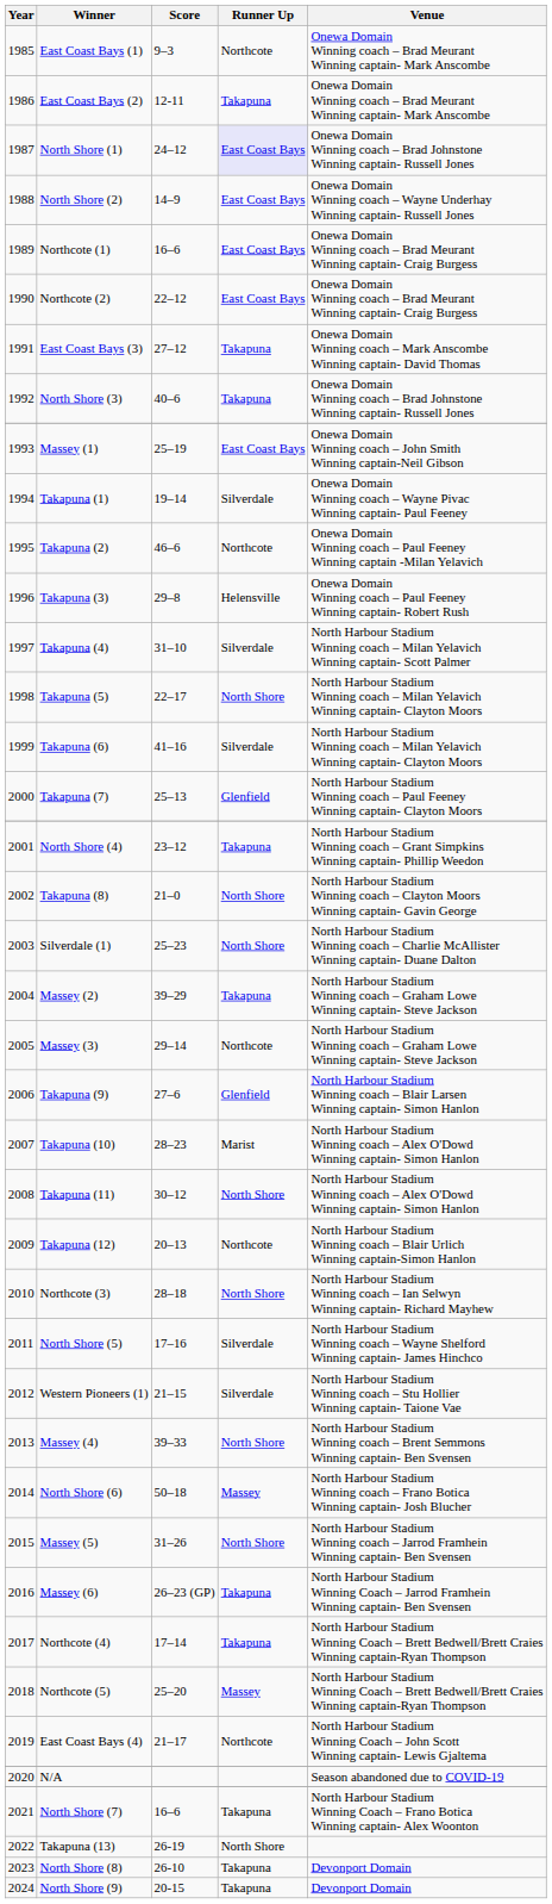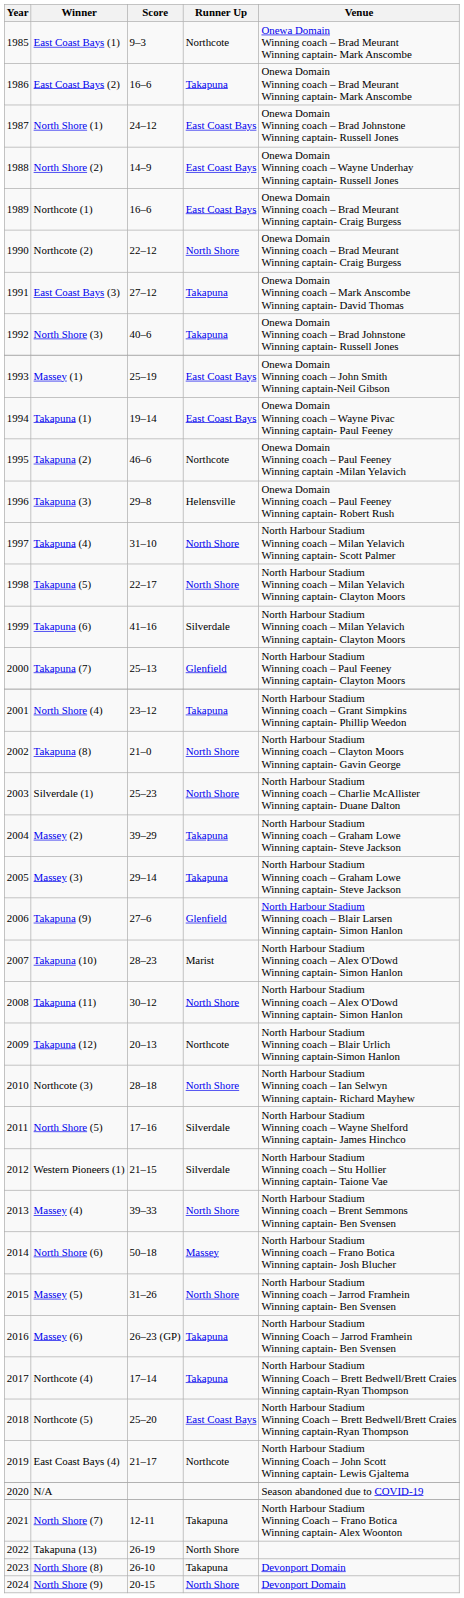East Coast Bays (2) | Score: 12-11 -> 16–6
North Shore (1) | Runner Up: lavender background -> no background
Northcote (2) | Runner Up: East Coast Bays -> North Shore
Takapuna (1) | Runner Up: Silverdale -> East Coast Bays
Takapuna (4) | Runner Up: Silverdale -> North Shore
Massey (3) | Runner Up: Northcote -> Takapuna
Northcote (5) | Runner Up: Massey -> East Coast Bays
North Shore (7) | Score: 16–6 -> 12-11
North Shore (9) | Runner Up: Takapuna -> North Shore
